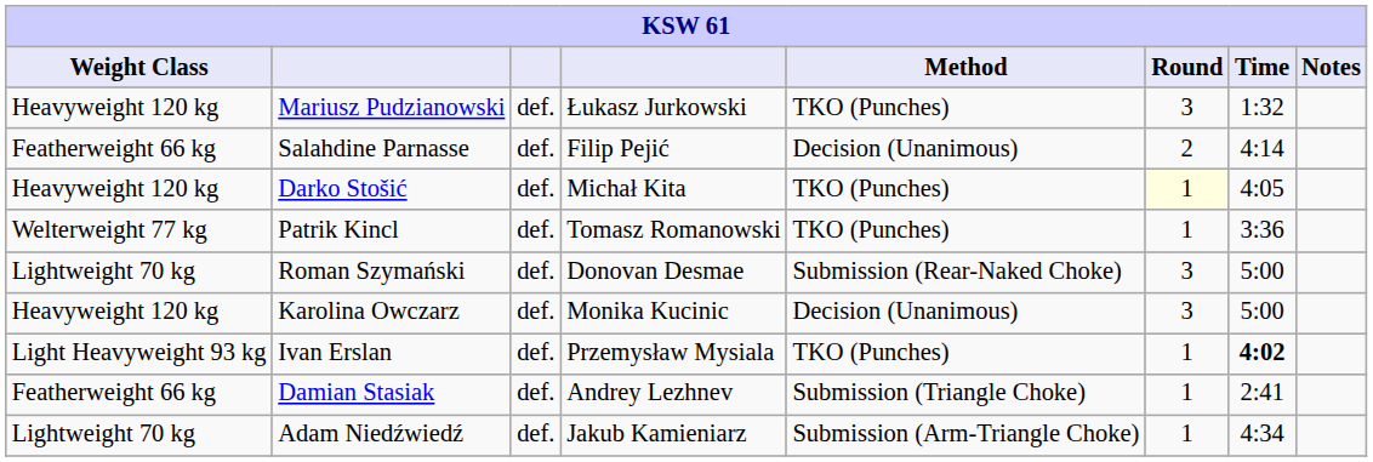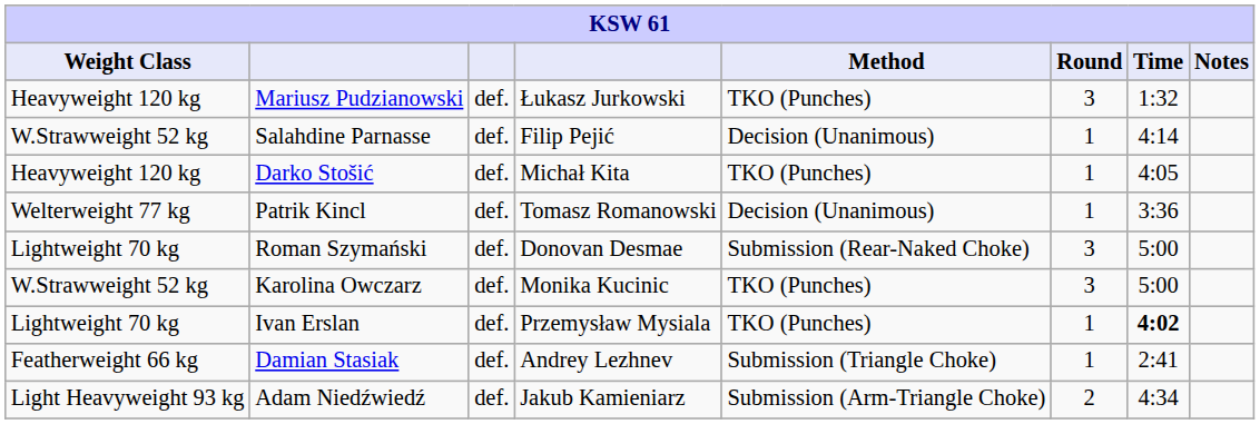Salahdine Parnasse | Weight Class: Featherweight 66 kg -> W.Strawweight 52 kg
Salahdine Parnasse | Round: 2 -> 1
Darko Stošić | Round: lightyellow background -> no background
Patrik Kincl | Method: TKO (Punches) -> Decision (Unanimous)
Karolina Owczarz | Weight Class: Heavyweight 120 kg -> W.Strawweight 52 kg
Karolina Owczarz | Method: Decision (Unanimous) -> TKO (Punches)
Ivan Erslan | Weight Class: Light Heavyweight 93 kg -> Lightweight 70 kg
Adam Niedźwiedź | Weight Class: Lightweight 70 kg -> Light Heavyweight 93 kg
Adam Niedźwiedź | Round: 1 -> 2
